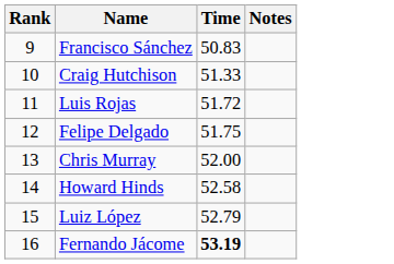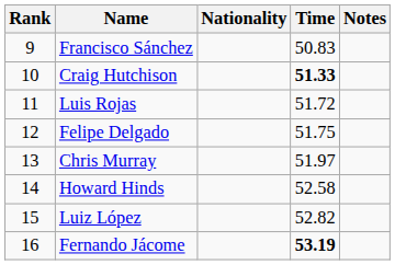+ column: Nationality
Craig Hutchison | Time: normal -> bold
Chris Murray | Time: 52.00 -> 51.97
Luiz López | Time: 52.79 -> 52.82
